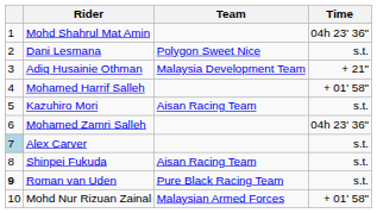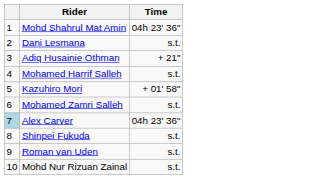- column: Team | Polygon Sweet Nice | Malaysia Development Team | Aisan Racing Team | Aisan Racing Team | Pure Black Racing Team | Malaysian Armed Forces
Mohamed Harrif Salleh | Time: + 01' 58" -> s.t.
Kazuhiro Mori | Time: s.t. -> + 01' 58"
Mohamed Zamri Salleh | Time: 04h 23' 36" -> s.t.
Alex Carver | Time: s.t. -> 04h 23' 36"
Roman van Uden | column 1: bold -> normal
Mohd Nur Rizuan Zainal | Time: + 01' 58" -> s.t.
